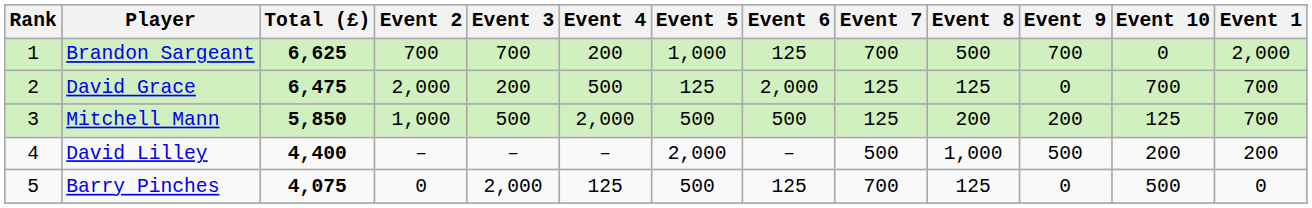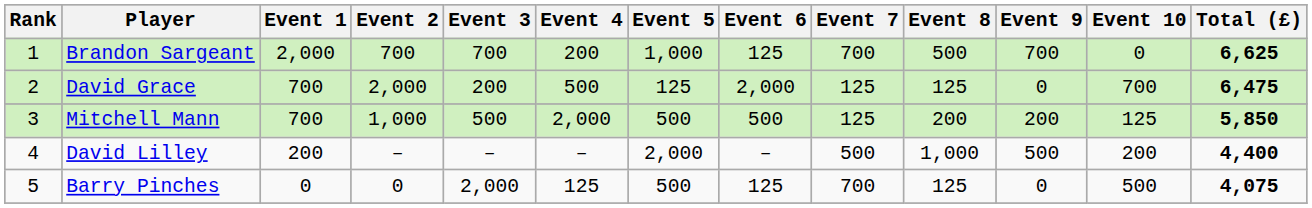columns swapped: Event 1 <-> Total (£)
